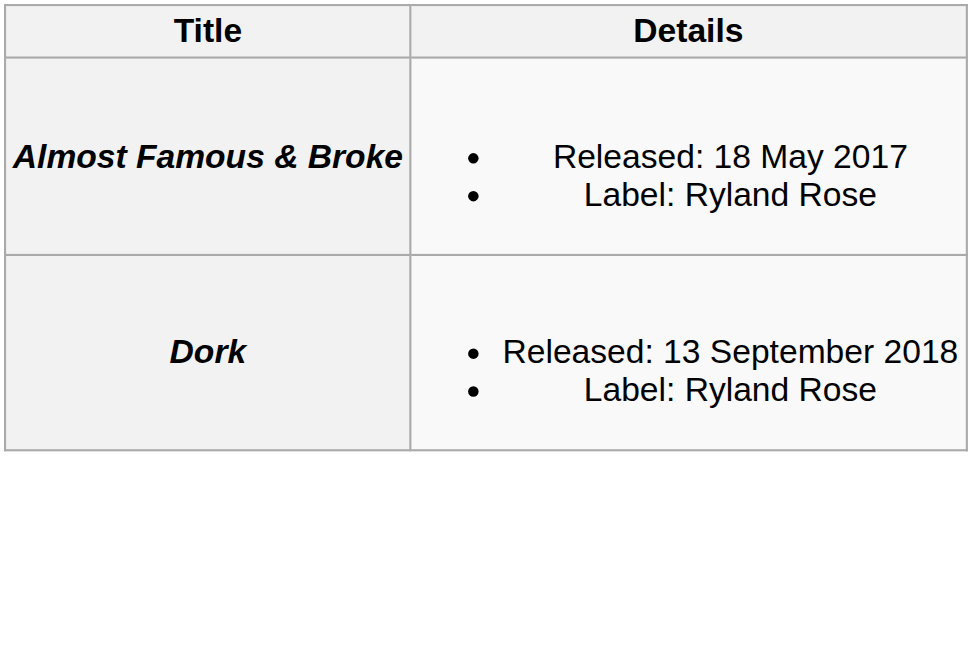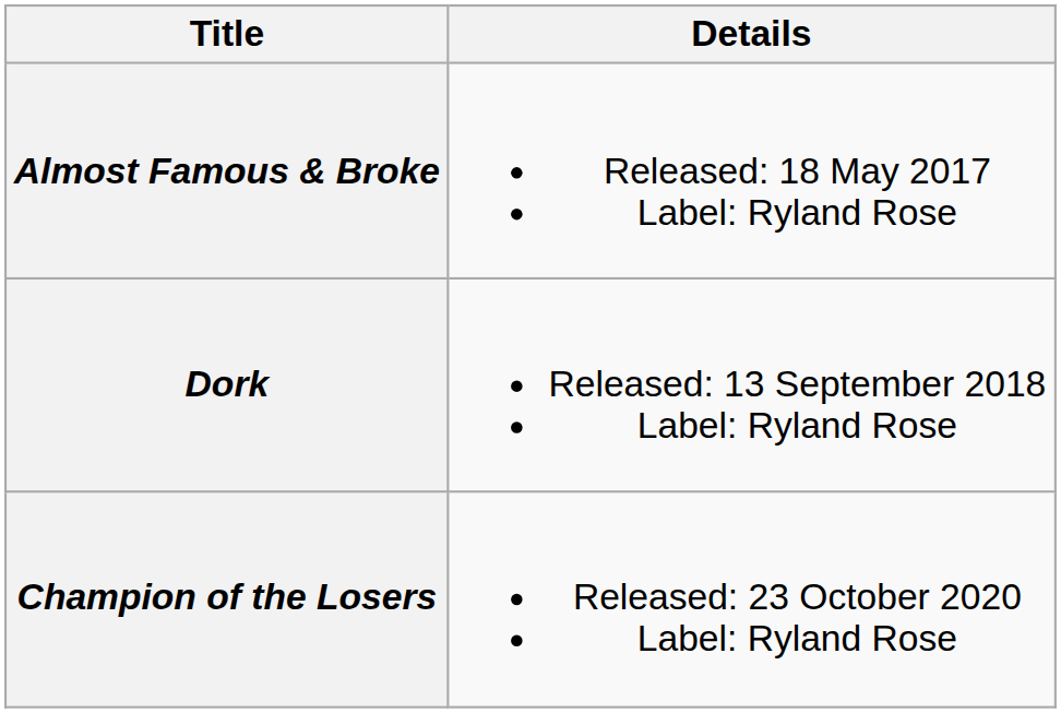+ row: Champion of the Losers | Released: 23 October 2020 Label: Ryland Rose
